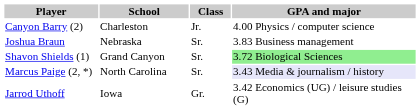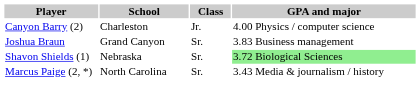Joshua Braun | School: Nebraska -> Grand Canyon
Shavon Shields (1) | School: Grand Canyon -> Nebraska
Marcus Paige (2, *) | GPA and major: lavender background -> no background
- row: Jarrod Uthoff | Iowa | Gr. | 3.42 Economics (UG) / leisure studies (G)
